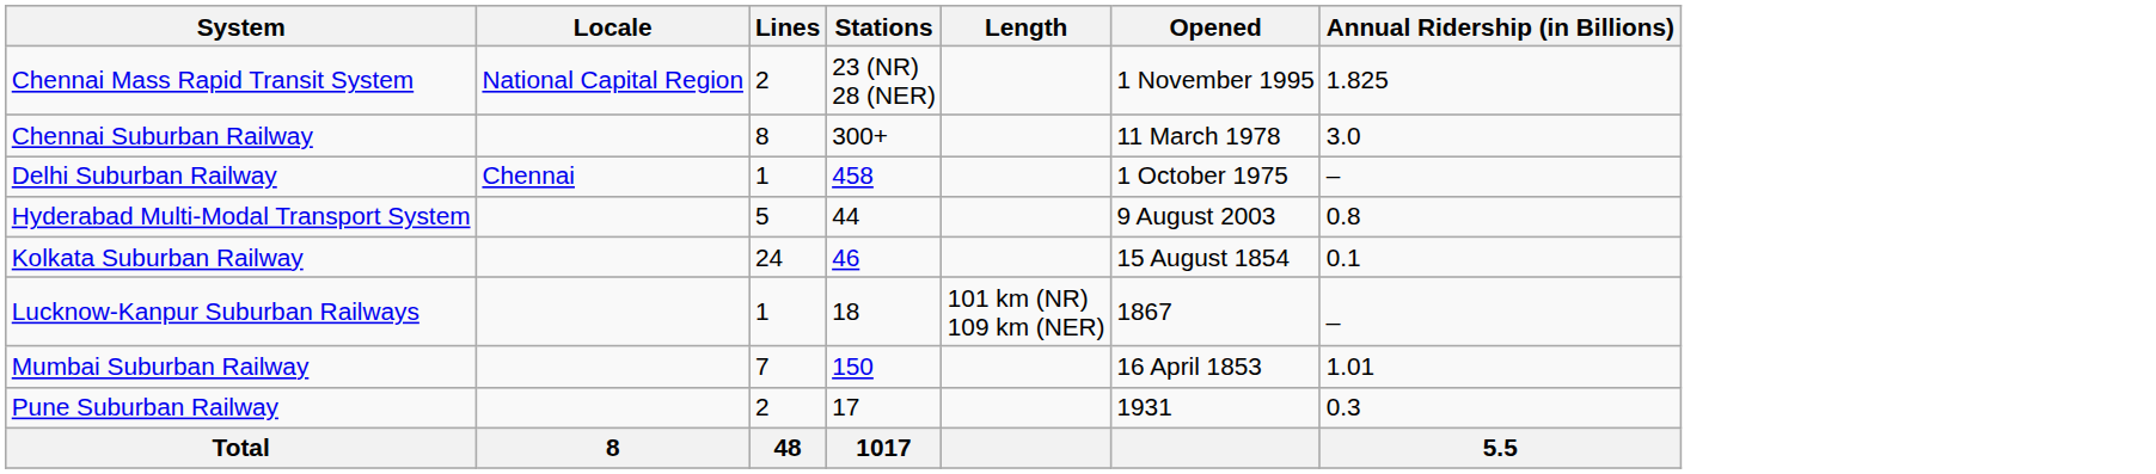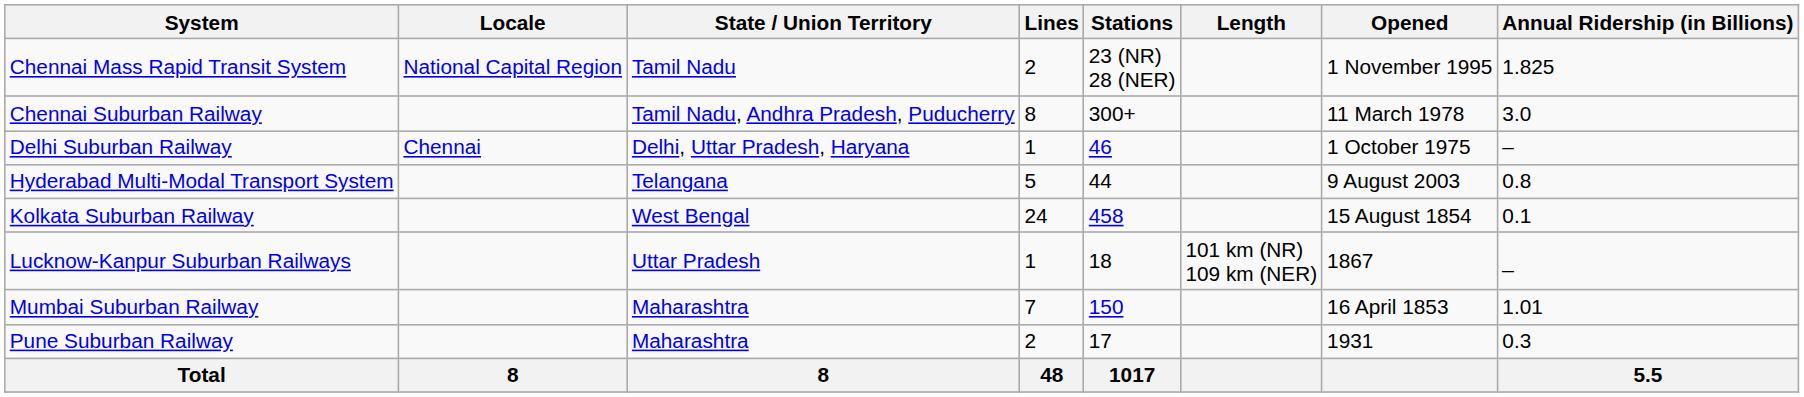+ column: State / Union Territory | Tamil Nadu | Tamil Nadu, Andhra Pradesh, Puducherry | Delhi, Uttar Pradesh, Haryana | Telangana | West Bengal | Uttar Pradesh | Maharashtra | Maharashtra | 8
Delhi Suburban Railway | Stations: 458 -> 46
Kolkata Suburban Railway | Stations: 46 -> 458
